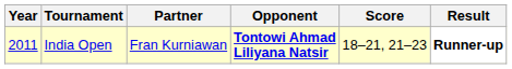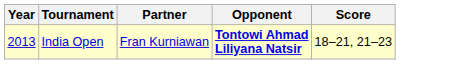- column: Result | Runner-up
India Open | Year: 2011 -> 2013
